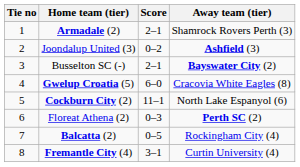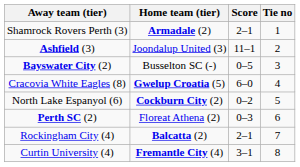columns swapped: Tie no <-> Away team (tier)
Joondalup United (3) | Score: 0–2 -> 11–1
Busselton SC (-) | Score: 2–1 -> 0–5
Cockburn City (2) | Score: 11–1 -> 0–2
Balcatta (2) | Score: 0–5 -> 2–1
